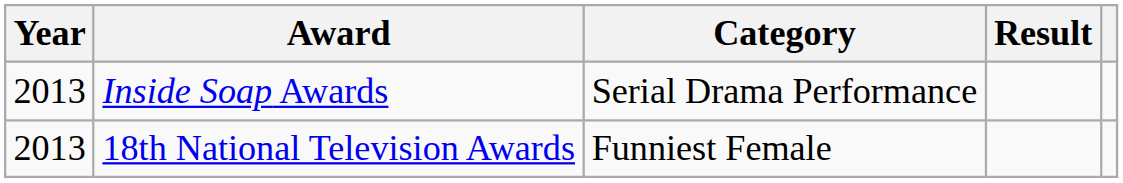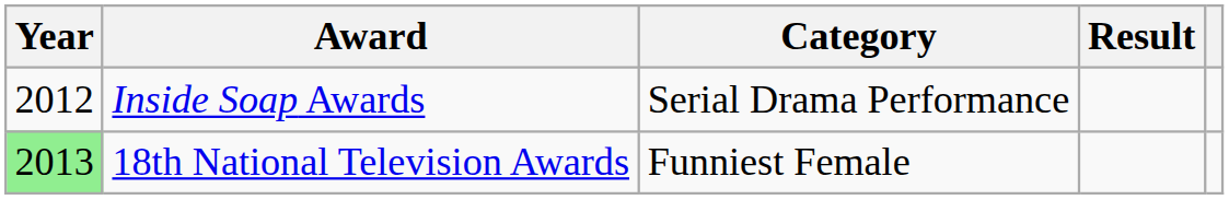Inside Soap Awards | Year: 2013 -> 2012
18th National Television Awards | Year: no background -> lightgreen background
